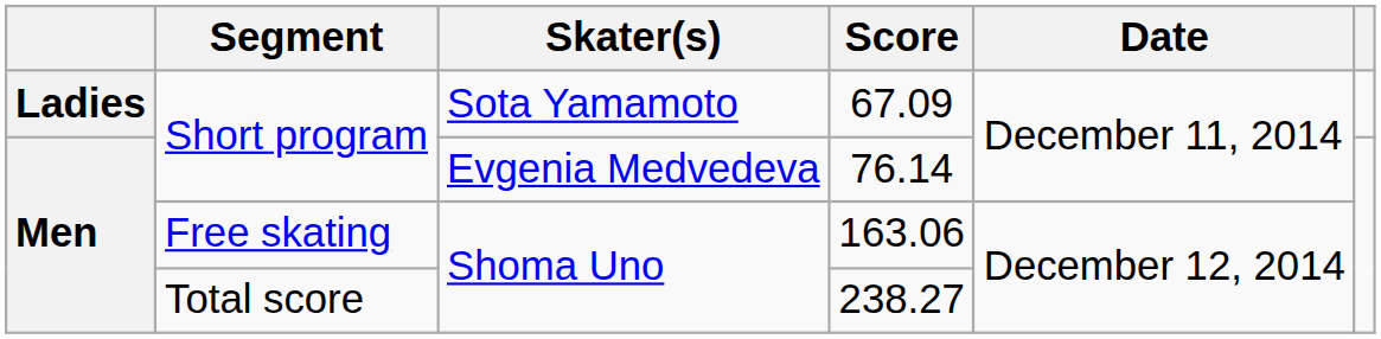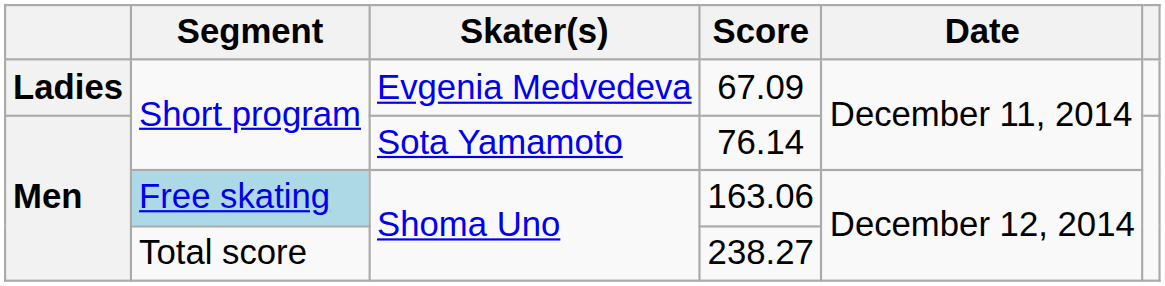67.09 | Skater(s): Sota Yamamoto -> Evgenia Medvedeva
76.14 | Skater(s): Evgenia Medvedeva -> Sota Yamamoto
163.06 | Segment: no background -> lightblue background
